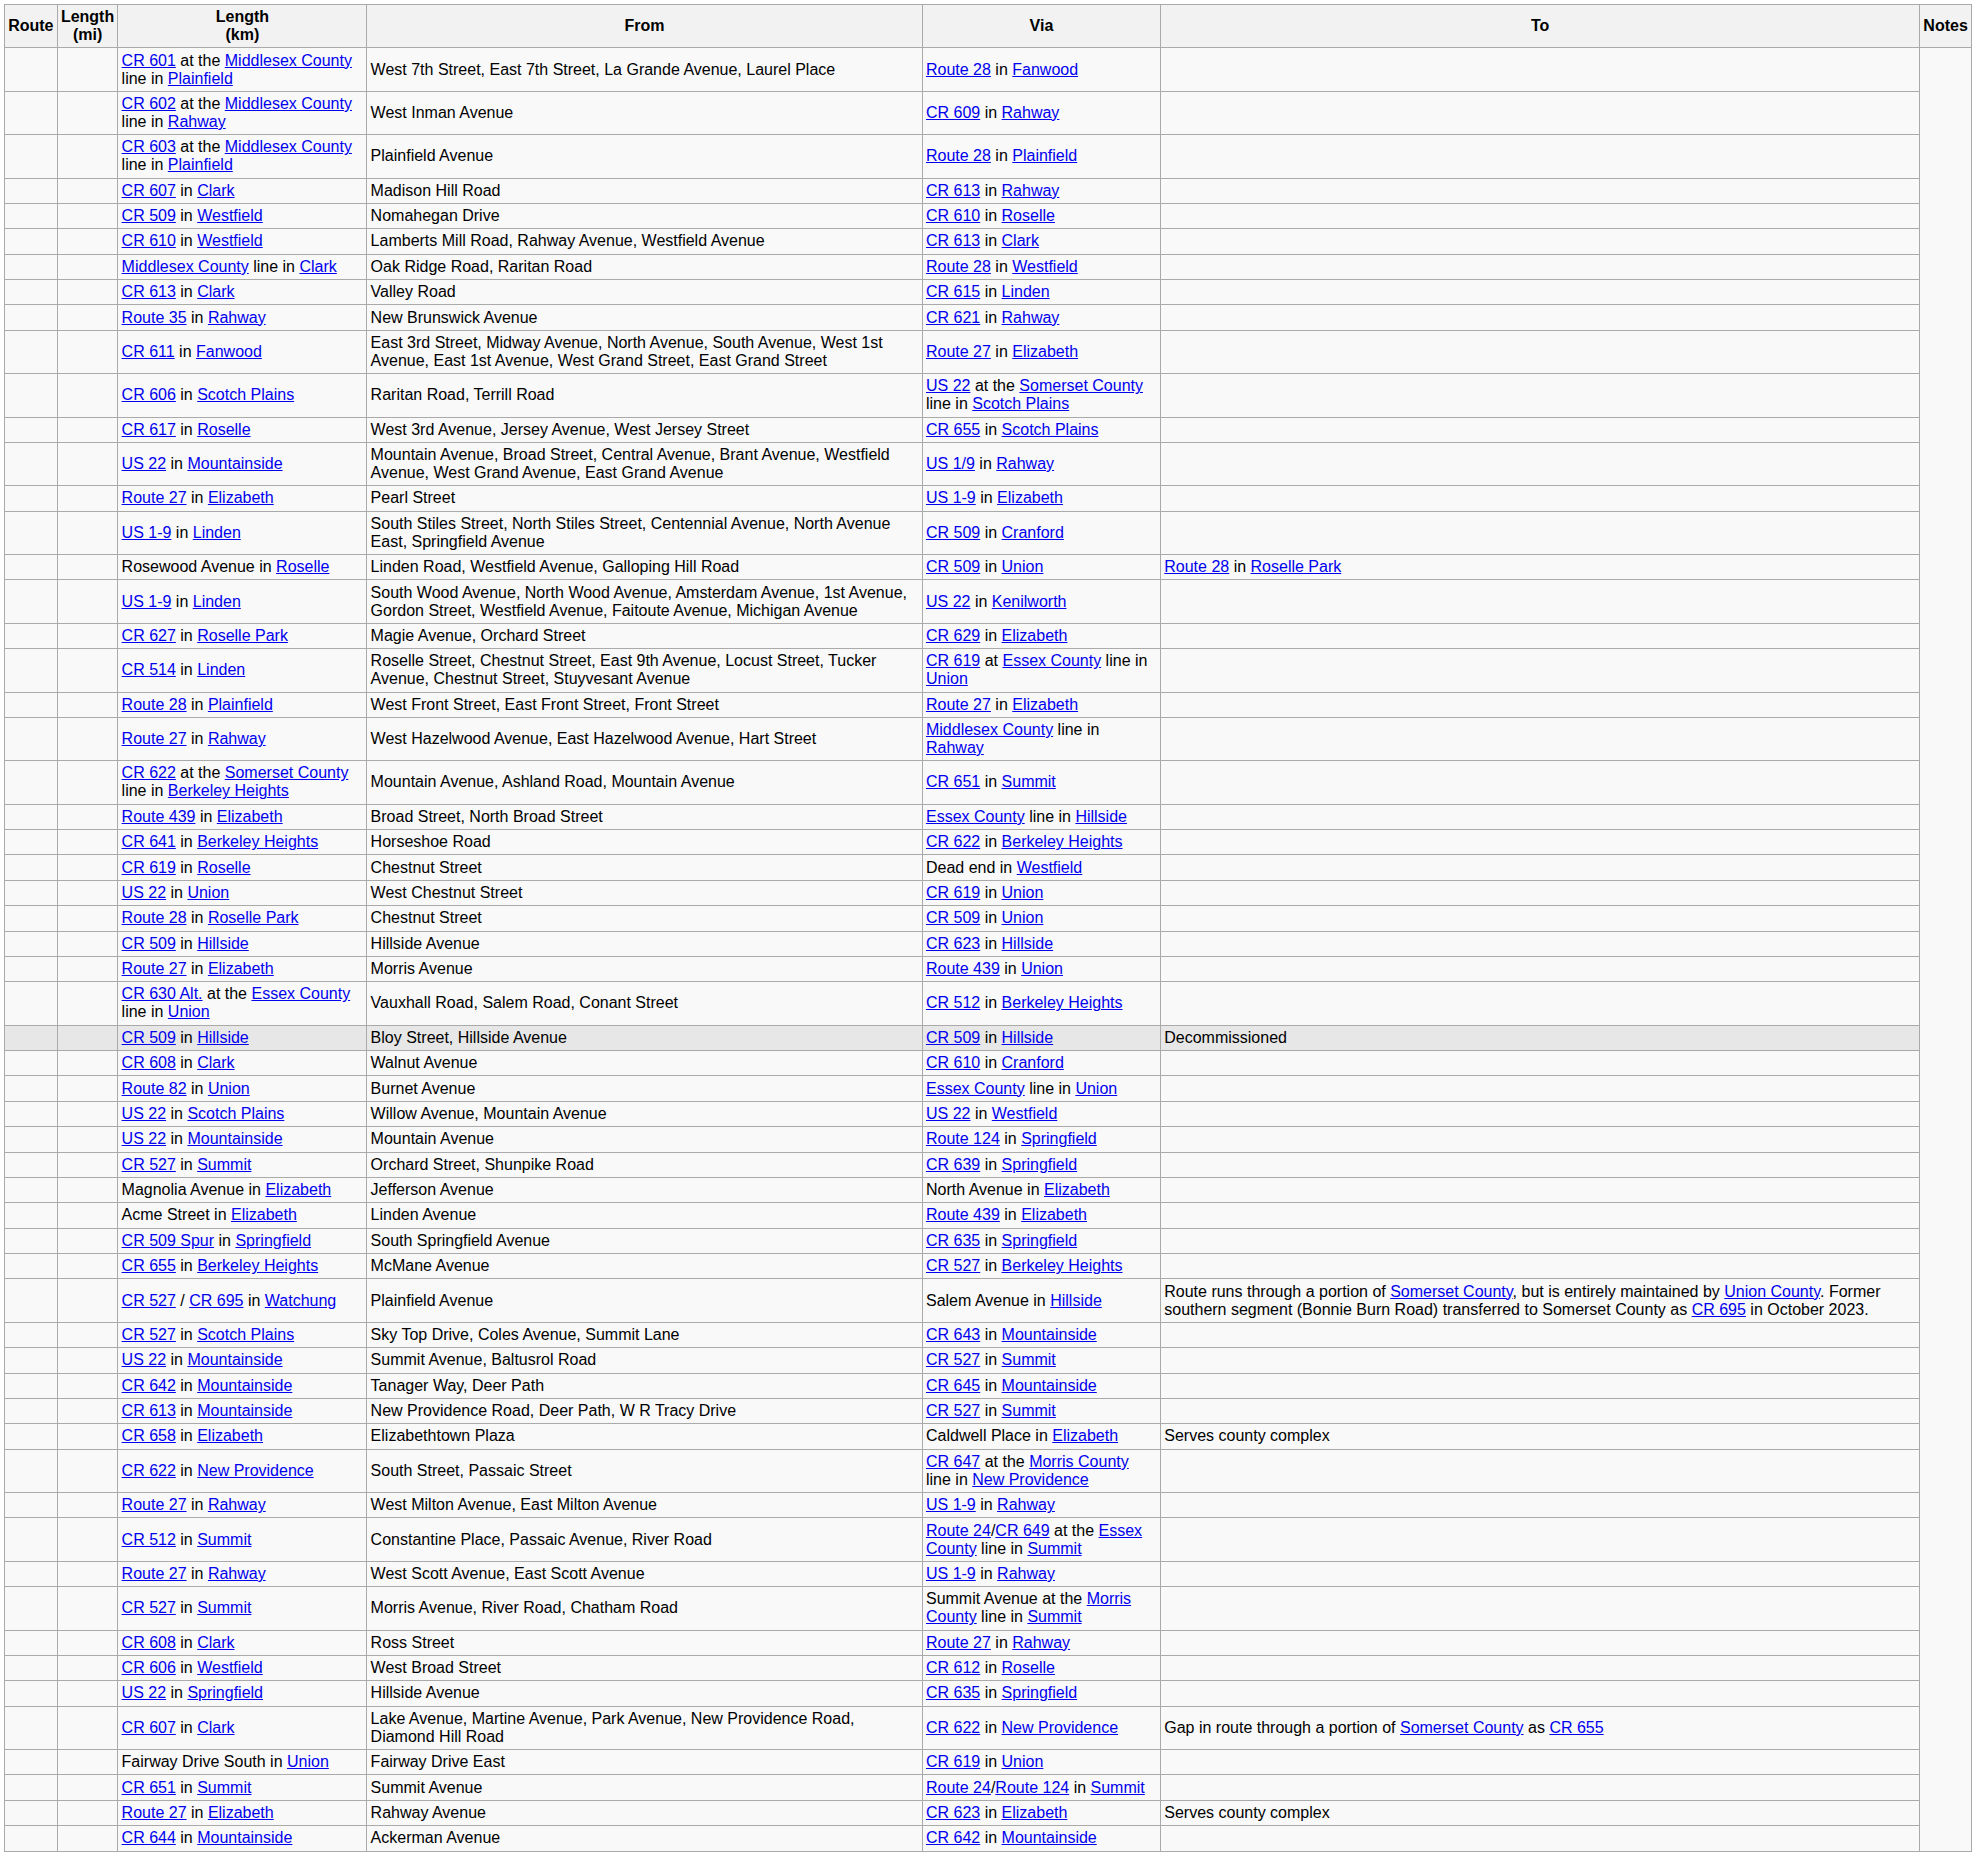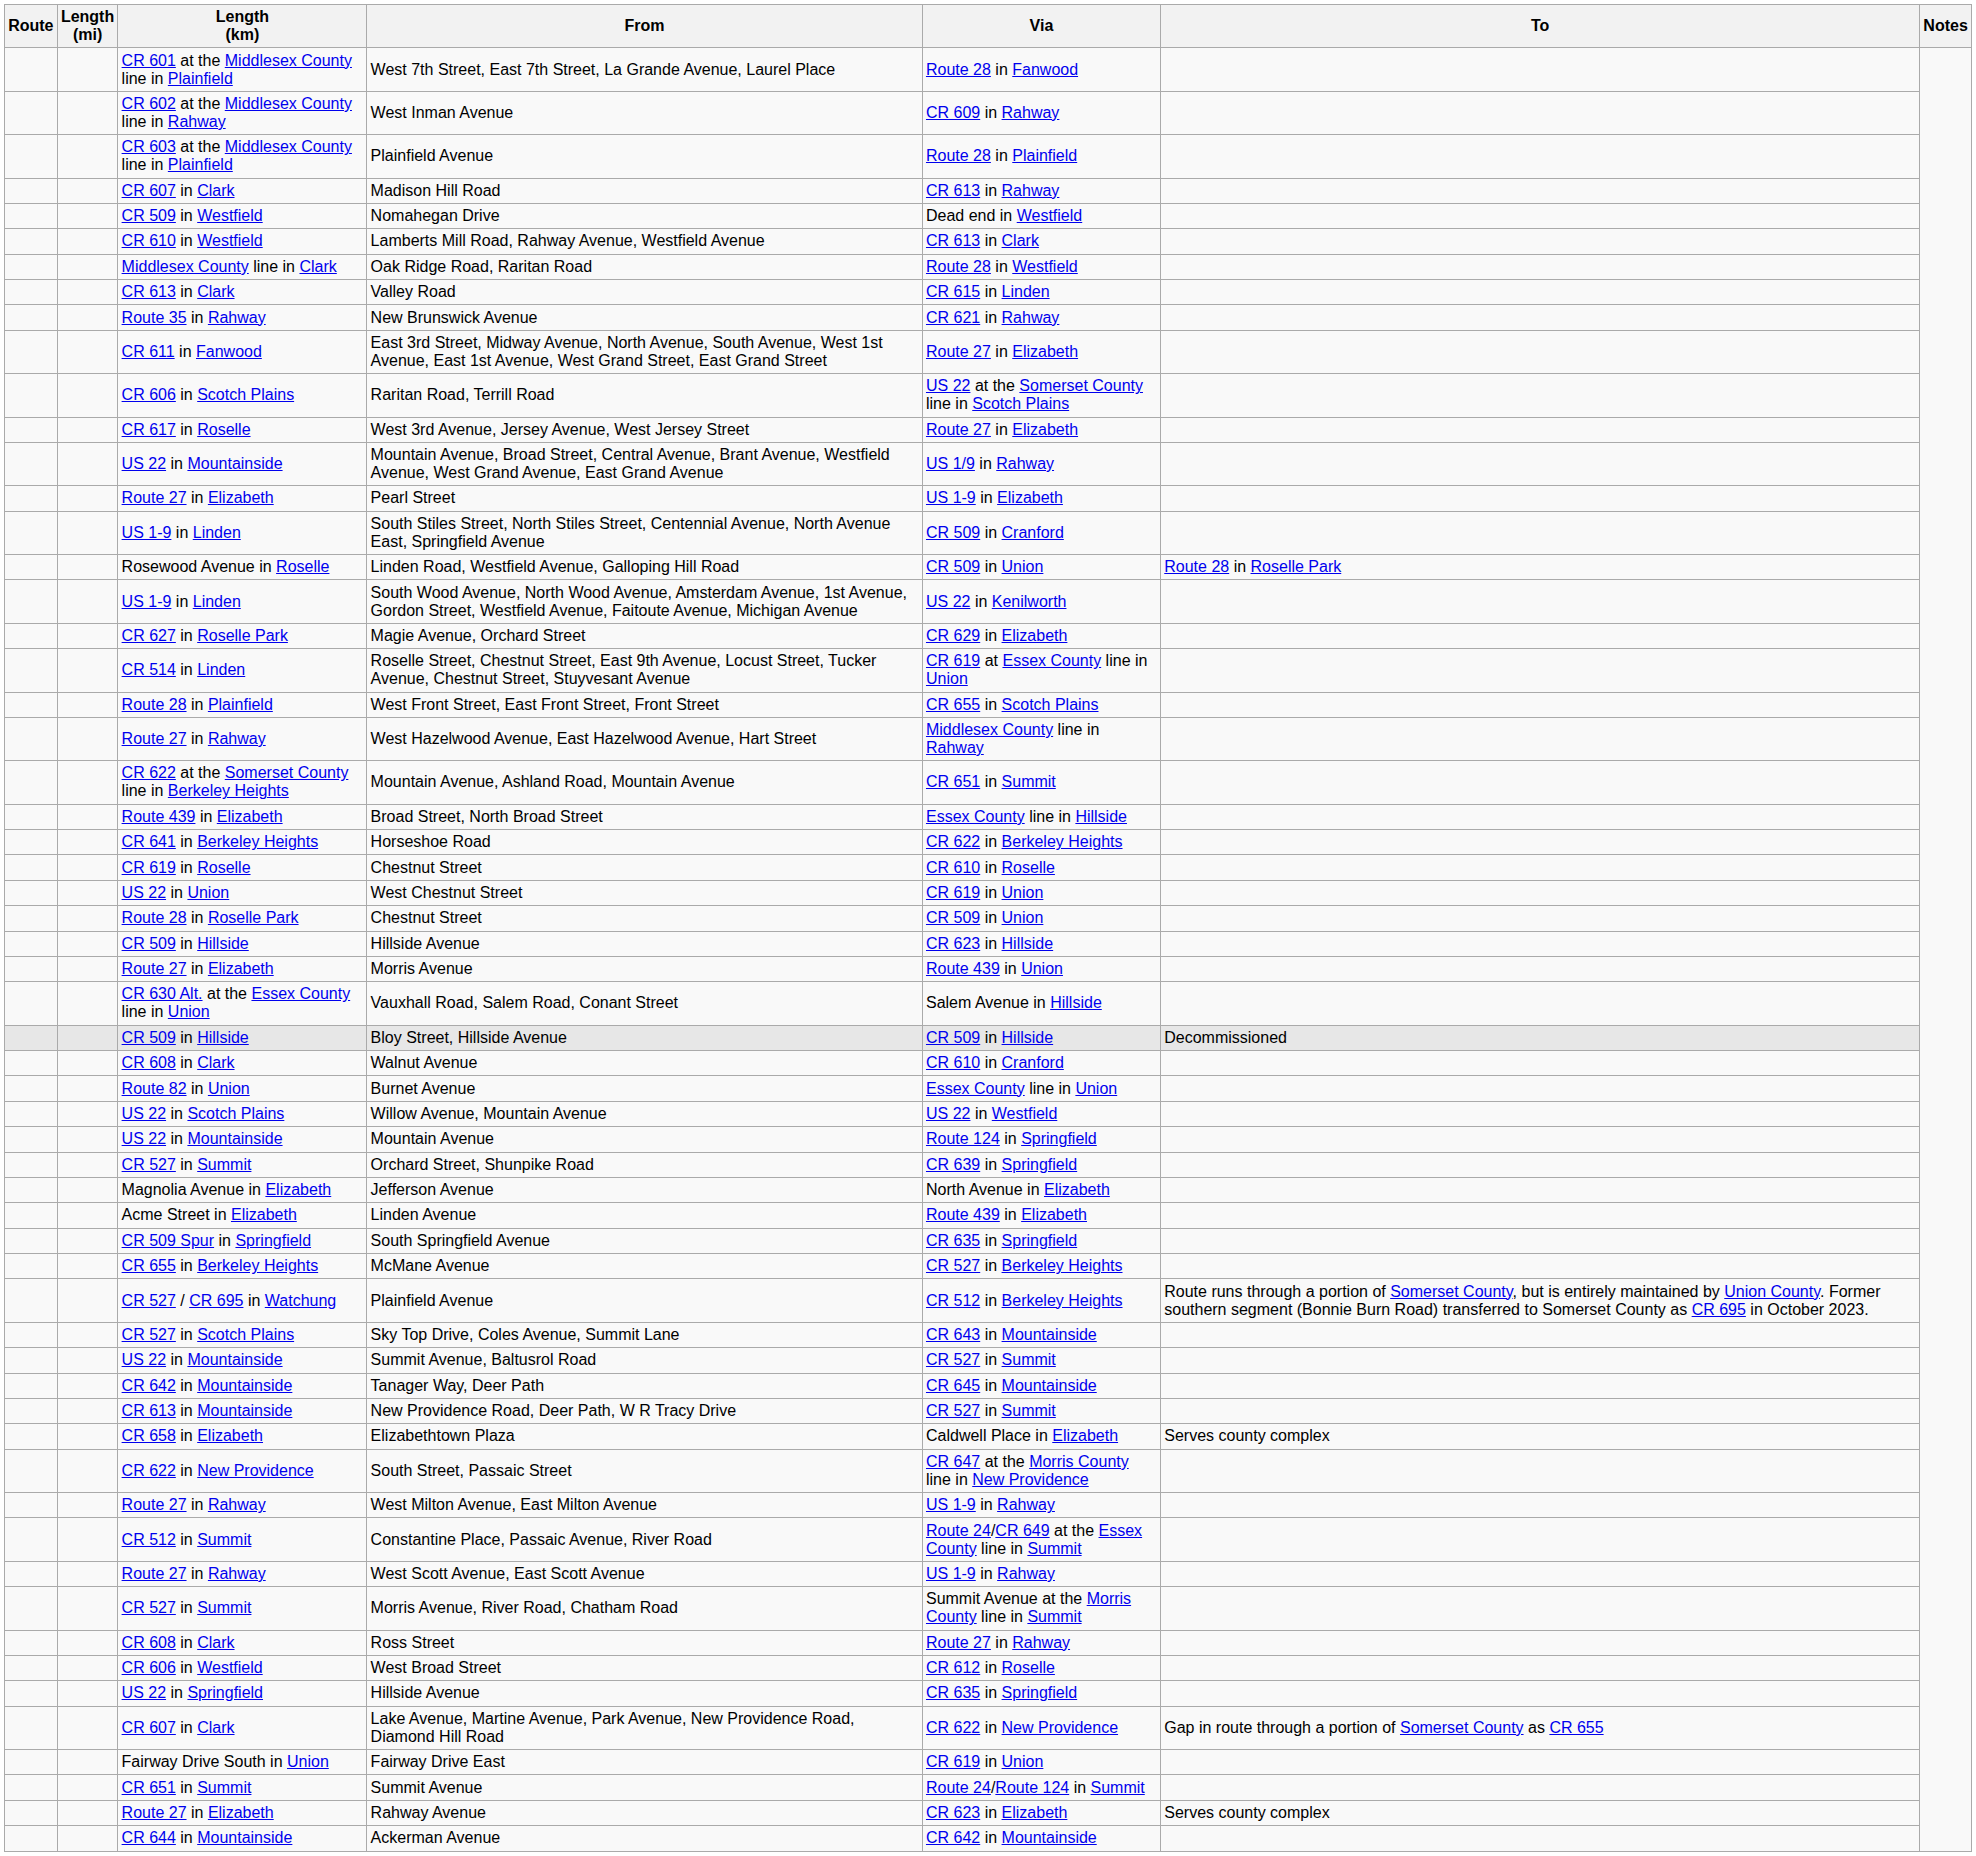Nomahegan Drive | Via: CR 610 in Roselle -> Dead end in Westfield
West 3rd Avenue, Jersey Avenue, West Jersey Street | Via: CR 655 in Scotch Plains -> Route 27 in Elizabeth
West Front Street, East Front Street, Front Street | Via: Route 27 in Elizabeth -> CR 655 in Scotch Plains
CR 619 in Roselle / Chestnut Street | Via: Dead end in Westfield -> CR 610 in Roselle
Vauxhall Road, Salem Road, Conant Street | Via: CR 512 in Berkeley Heights -> Salem Avenue in Hillside
CR 527 / CR 695 in Watchung / Plainfield Avenue | Via: Salem Avenue in Hillside -> CR 512 in Berkeley Heights
